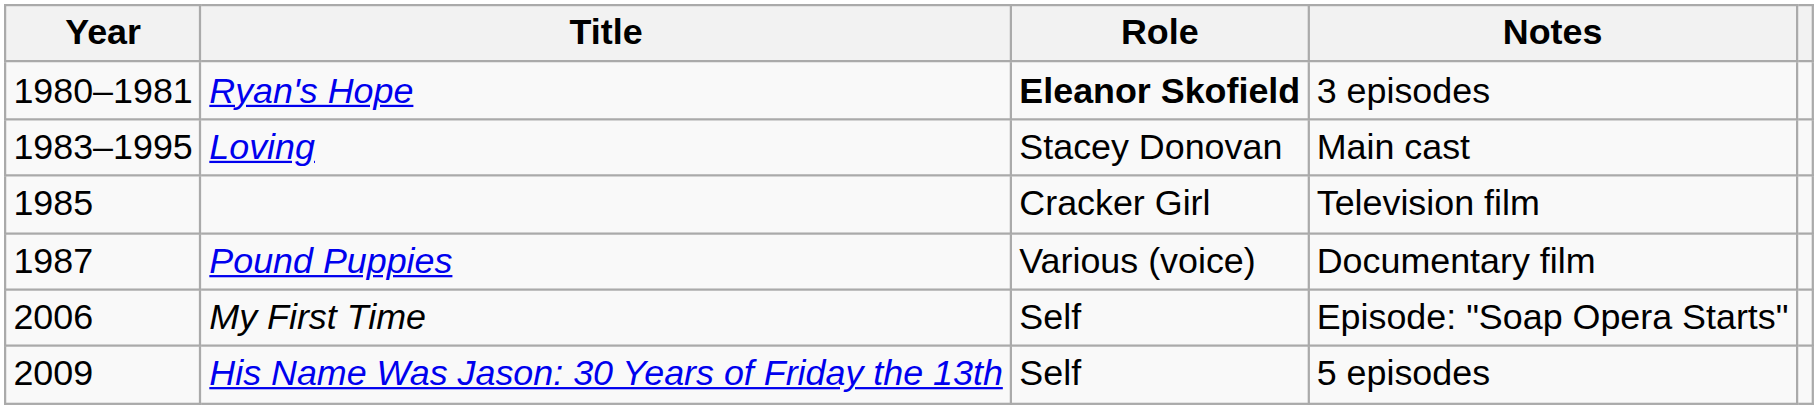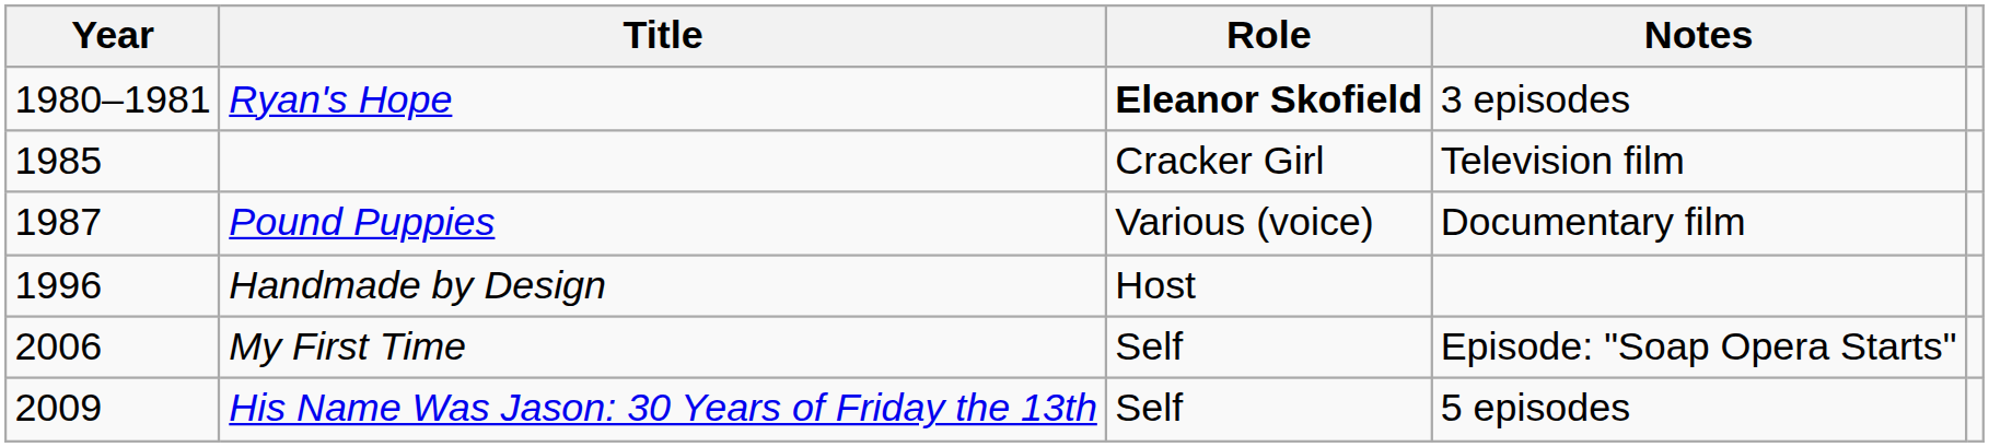- row: 1983–1995 | Loving | Stacey Donovan | Main cast
+ row: 1996 | Handmade by Design | Host
